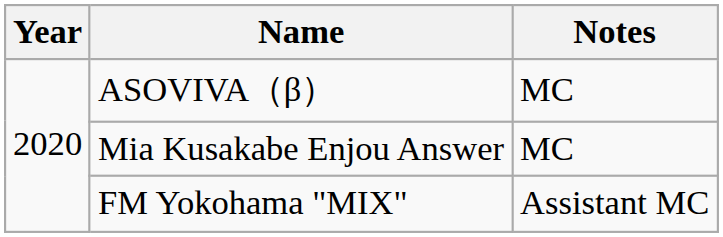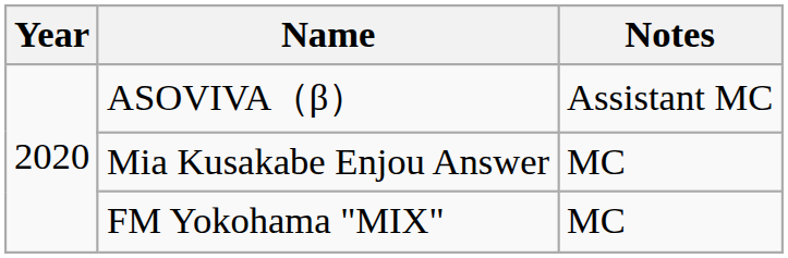ASOVIVA（β） | Notes: MC -> Assistant MC
FM Yokohama "MIX" | Notes: Assistant MC -> MC
